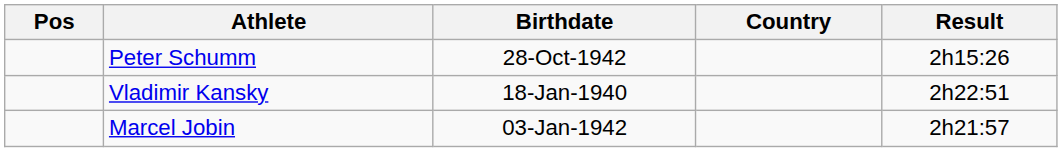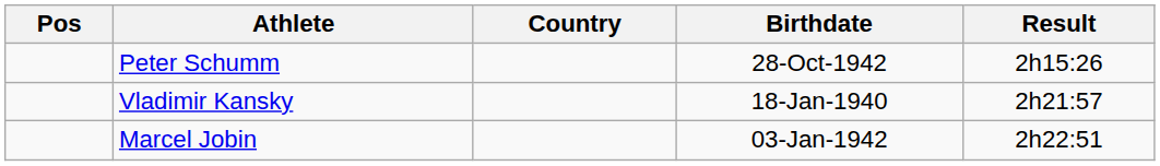columns swapped: Birthdate <-> Country
Vladimir Kansky | Result: 2h22:51 -> 2h21:57
Marcel Jobin | Result: 2h21:57 -> 2h22:51
